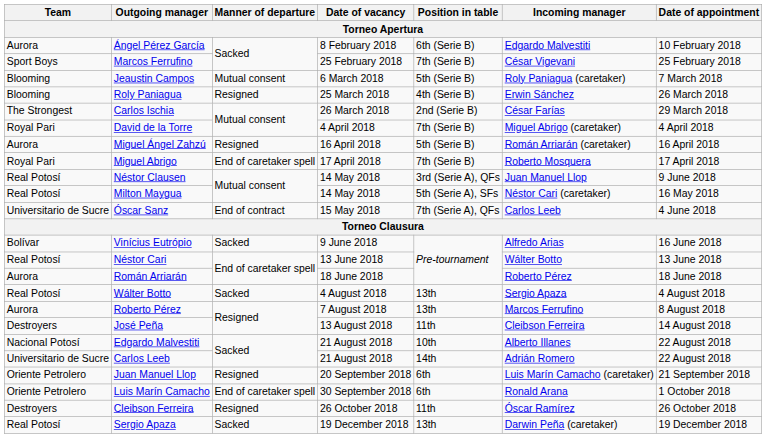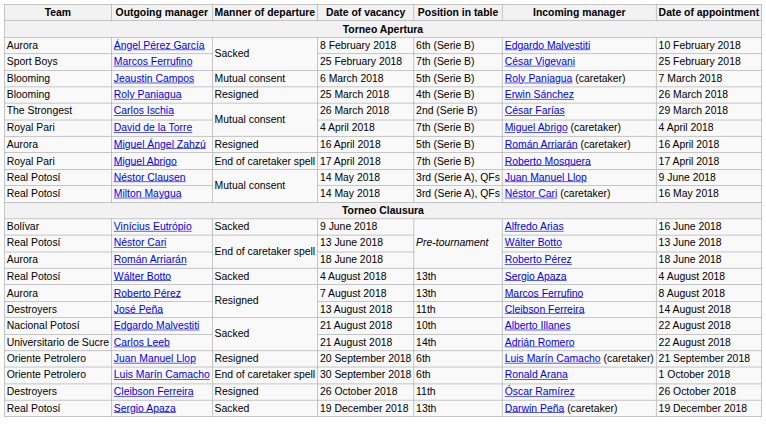Milton Maygua | Position in table: 5th (Serie A), SFs -> 3rd (Serie A), QFs
- row: Universitario de Sucre | Óscar Sanz | End of contract | 15 May 2018 | 7th (Serie A), QFs | Carlos Leeb | 4 June 2018
